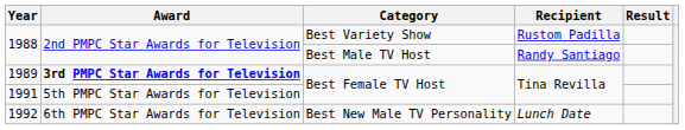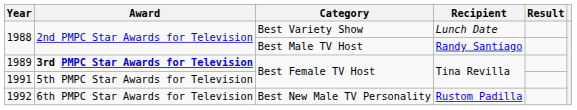1988 / Best Variety Show | Recipient: Rustom Padilla -> Lunch Date
1992 | Recipient: Lunch Date -> Rustom Padilla
